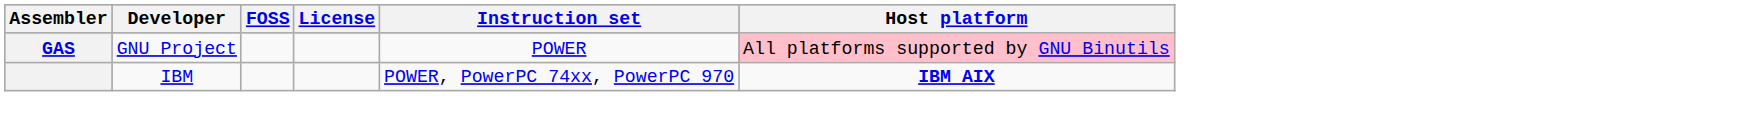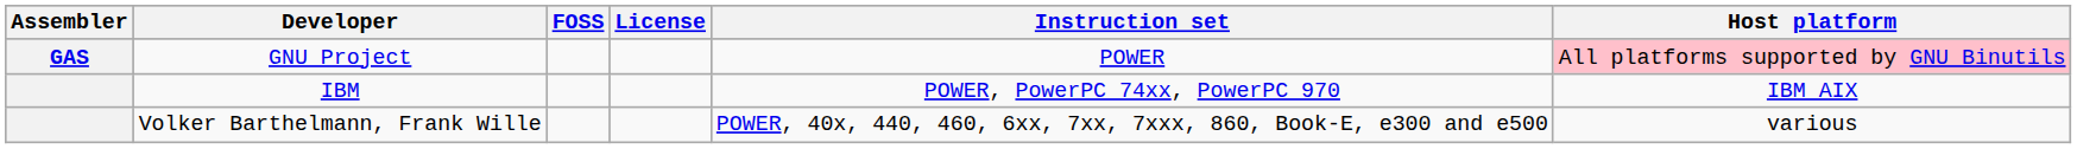IBM | Host platform: bold -> normal
+ row: Volker Barthelmann, Frank Wille | POWER, 40x, 440, 460, 6xx, 7xx, 7xxx, 860, Book-E, e300 and e500 | various
